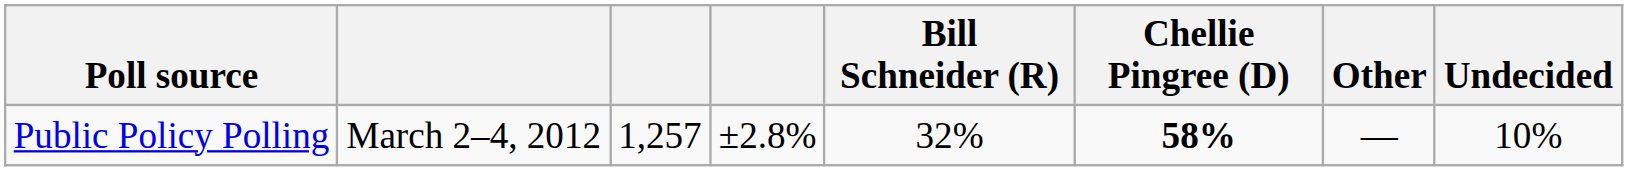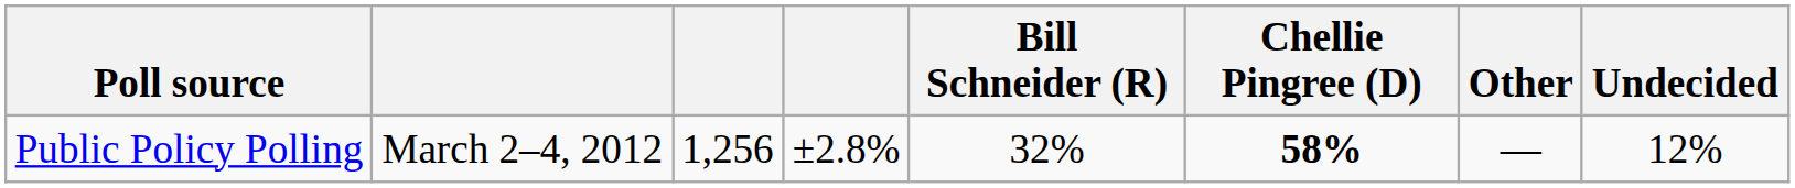Public Policy Polling | column 3: 1,257 -> 1,256
Public Policy Polling | Undecided: 10% -> 12%
